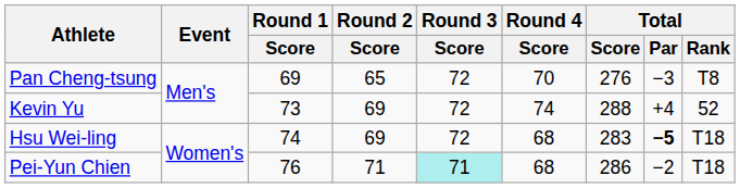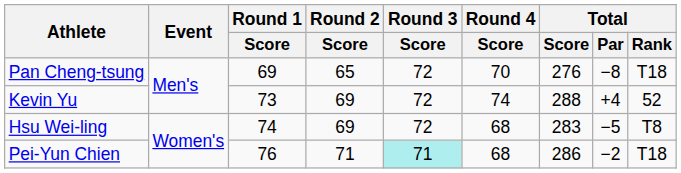Pan Cheng-tsung | Total / Par: −3 -> −8
Pan Cheng-tsung | Total / Rank: T8 -> T18
Hsu Wei-ling | Total / Par: bold -> normal
Hsu Wei-ling | Total / Rank: T18 -> T8
